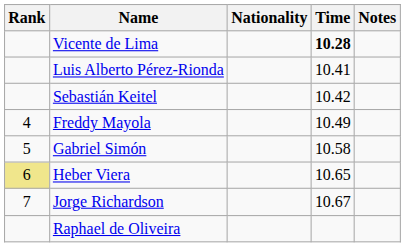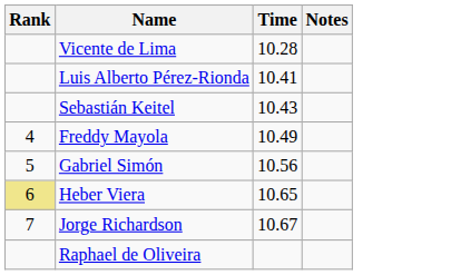- column: Nationality
Vicente de Lima | Time: bold -> normal
Sebastián Keitel | Time: 10.42 -> 10.43
Gabriel Simón | Time: 10.58 -> 10.56
